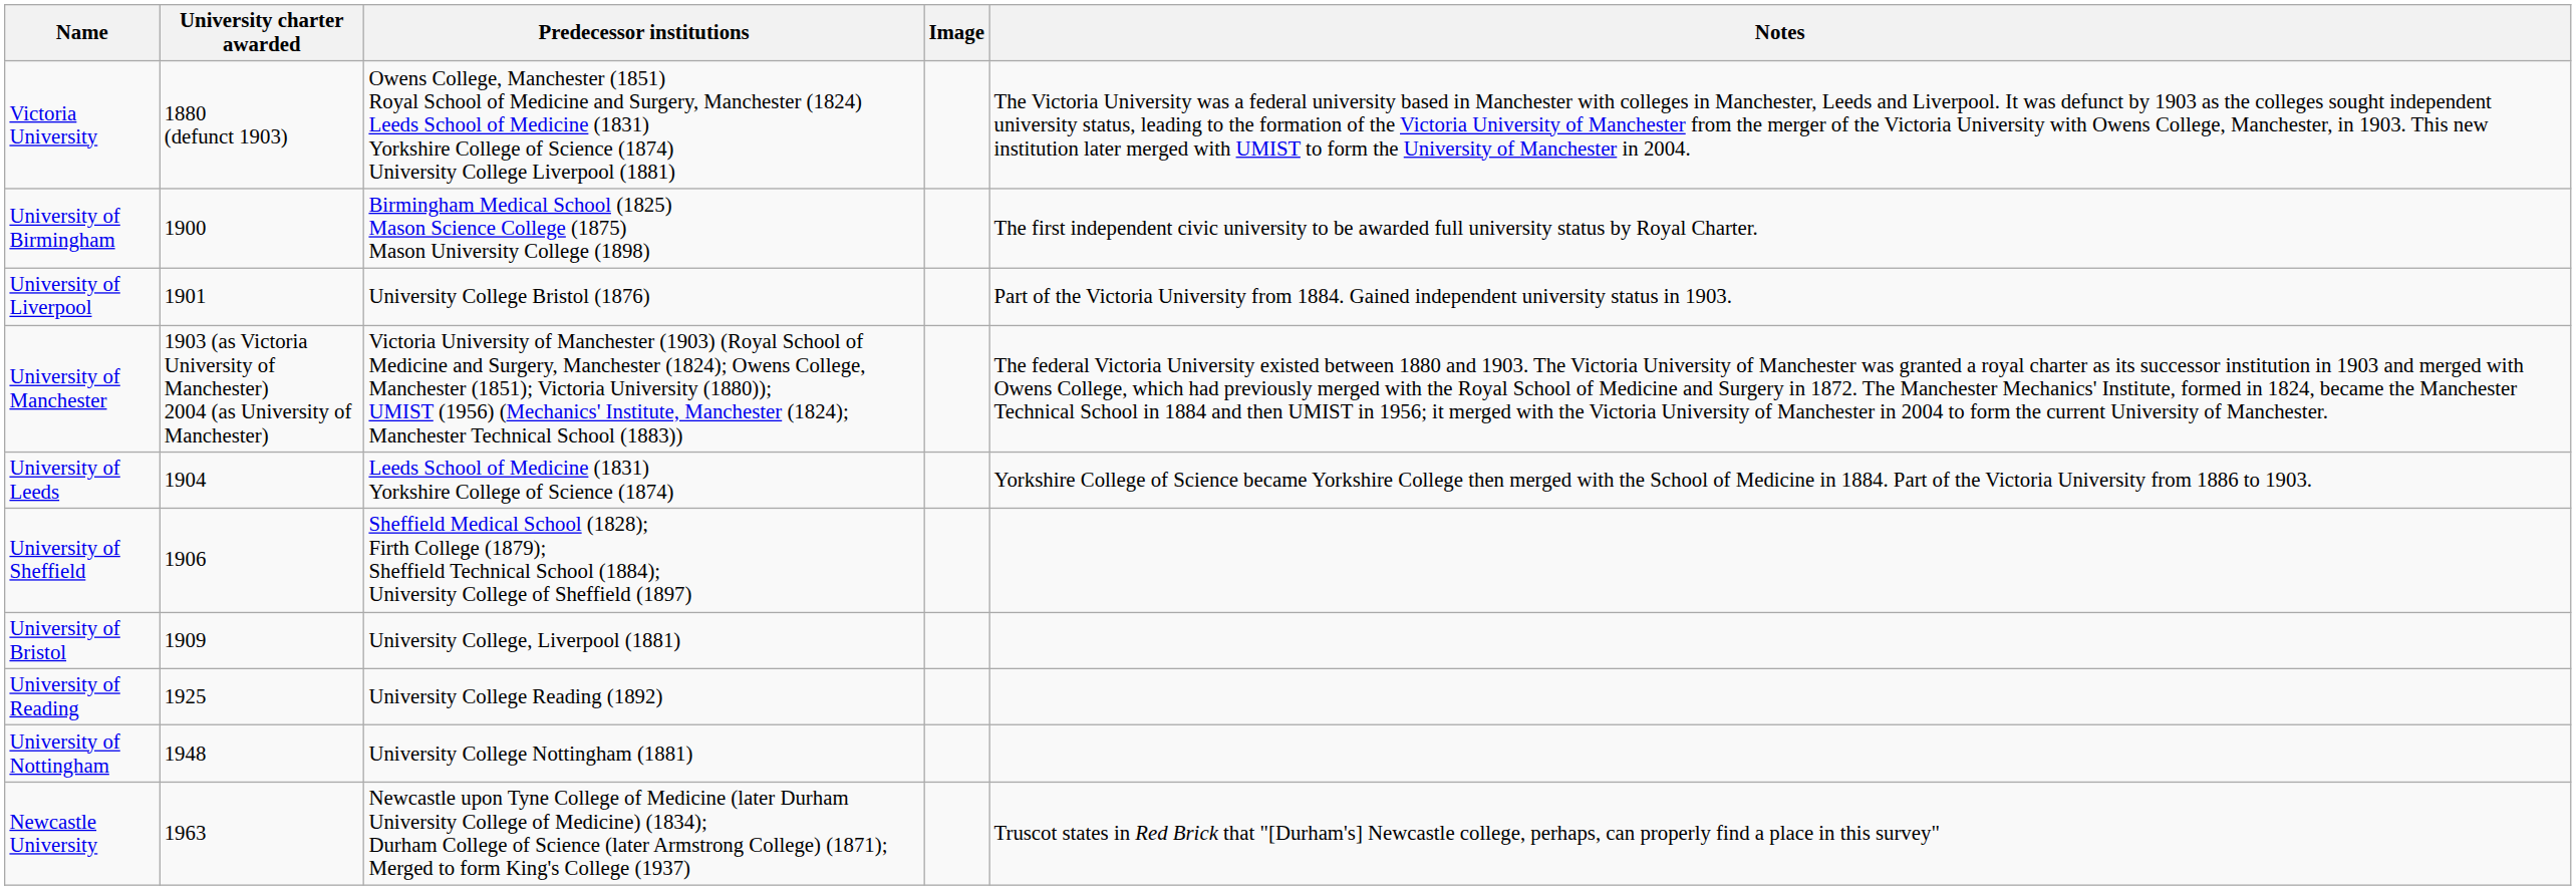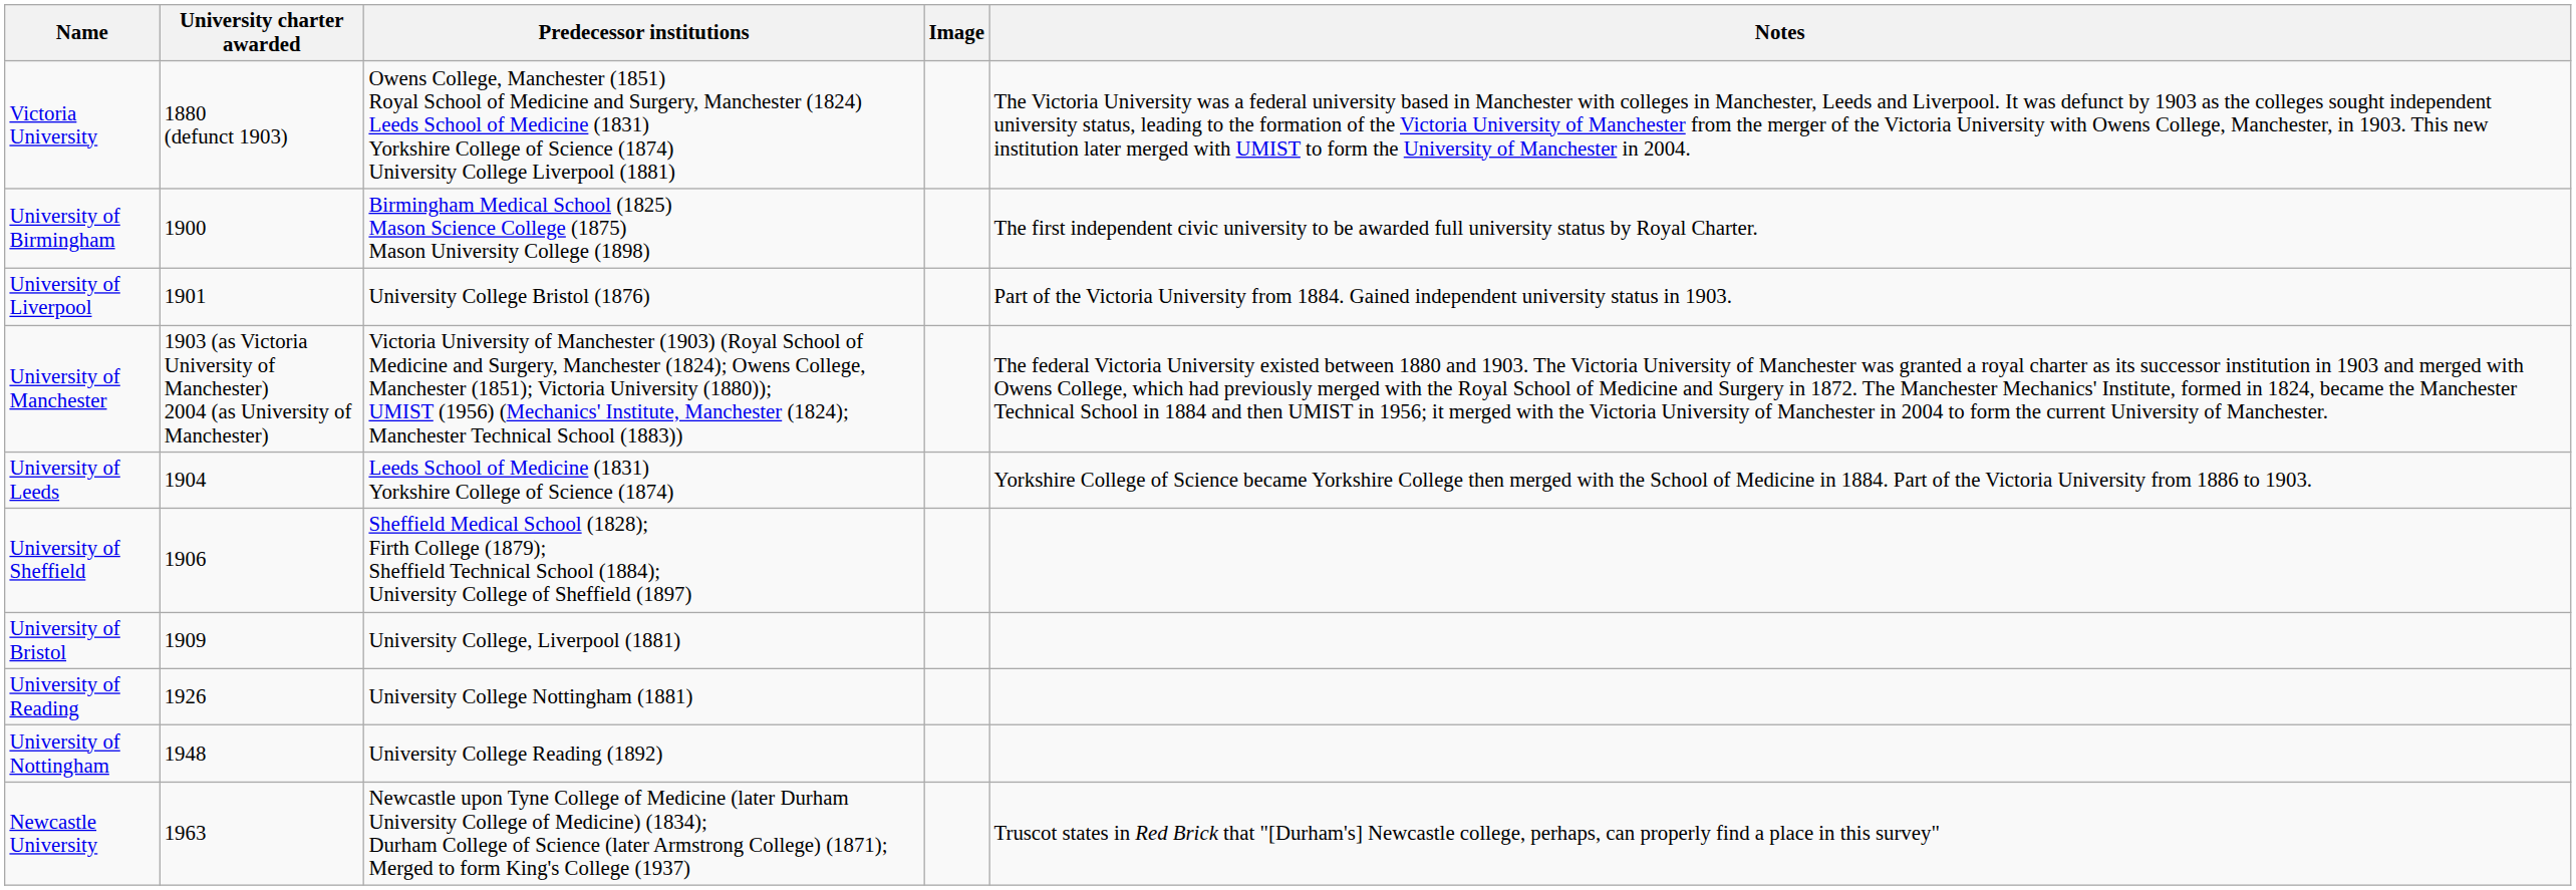University of Reading | University charter awarded: 1925 -> 1926
University of Reading | Predecessor institutions: University College Reading (1892) -> University College Nottingham (1881)
University of Nottingham | Predecessor institutions: University College Nottingham (1881) -> University College Reading (1892)
